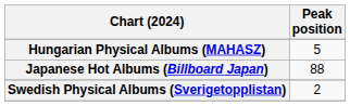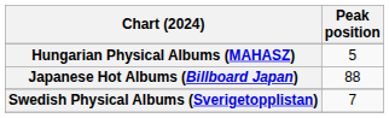Swedish Physical Albums (Sverigetopplistan) | Peak position: 2 -> 7
